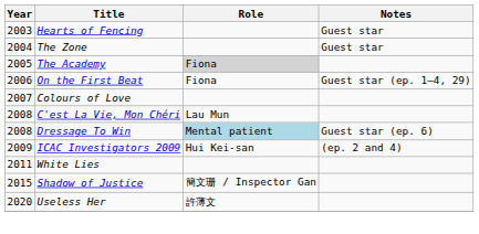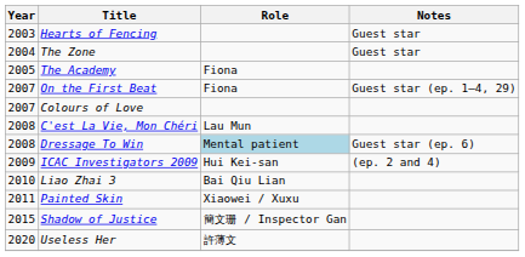The Academy | Role: lightgrey background -> no background
On the First Beat | Year: 2006 -> 2007
+ row: 2010 | Liao Zhai 3 | Bai Qiu Lian
+ row: 2011 | Painted Skin | Xiaowei / Xuxu
- row: 2011 | White Lies
